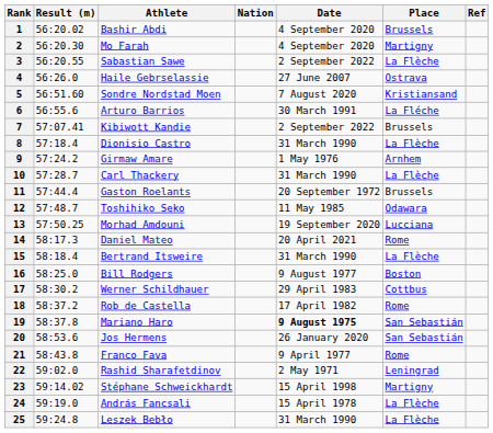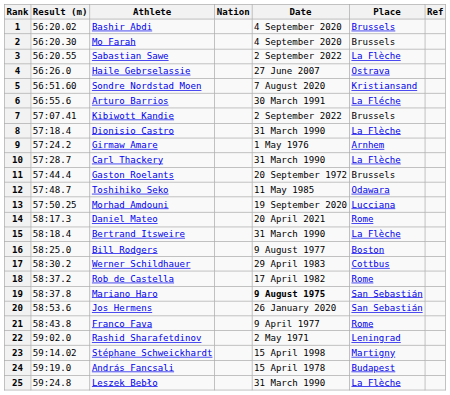2 | Place: Martigny -> Brussels
24 | Place: La Flèche -> Budapest
